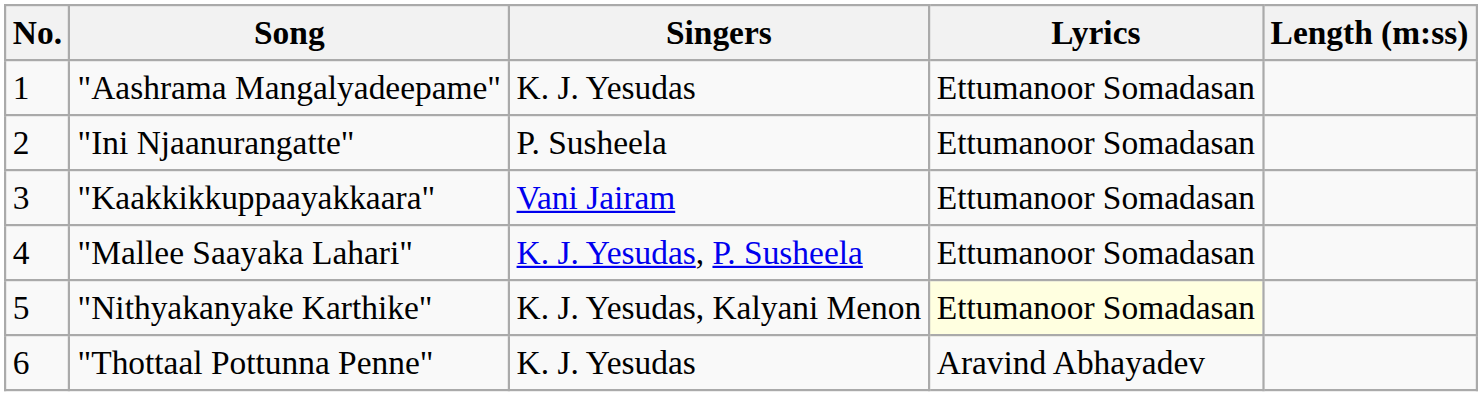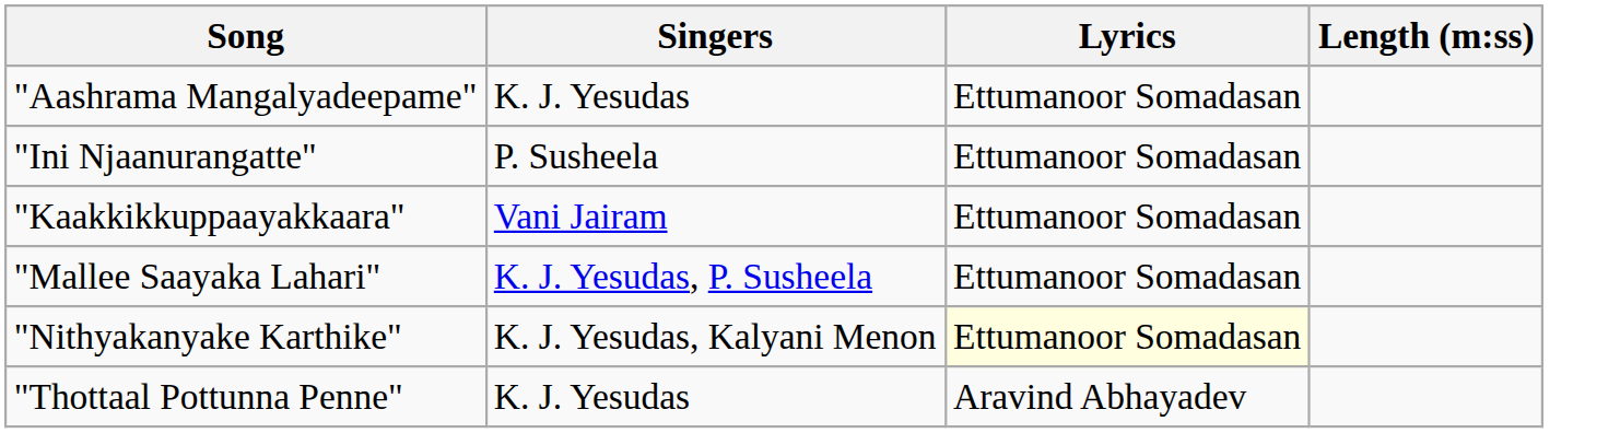- column: No. | 1 | 2 | 3 | 4 | 5 | 6
